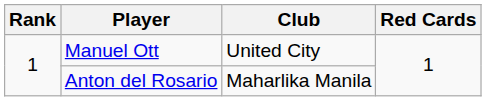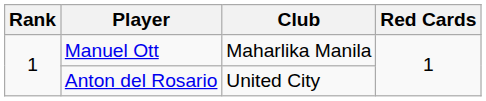Manuel Ott | Club: United City -> Maharlika Manila
Anton del Rosario | Club: Maharlika Manila -> United City
